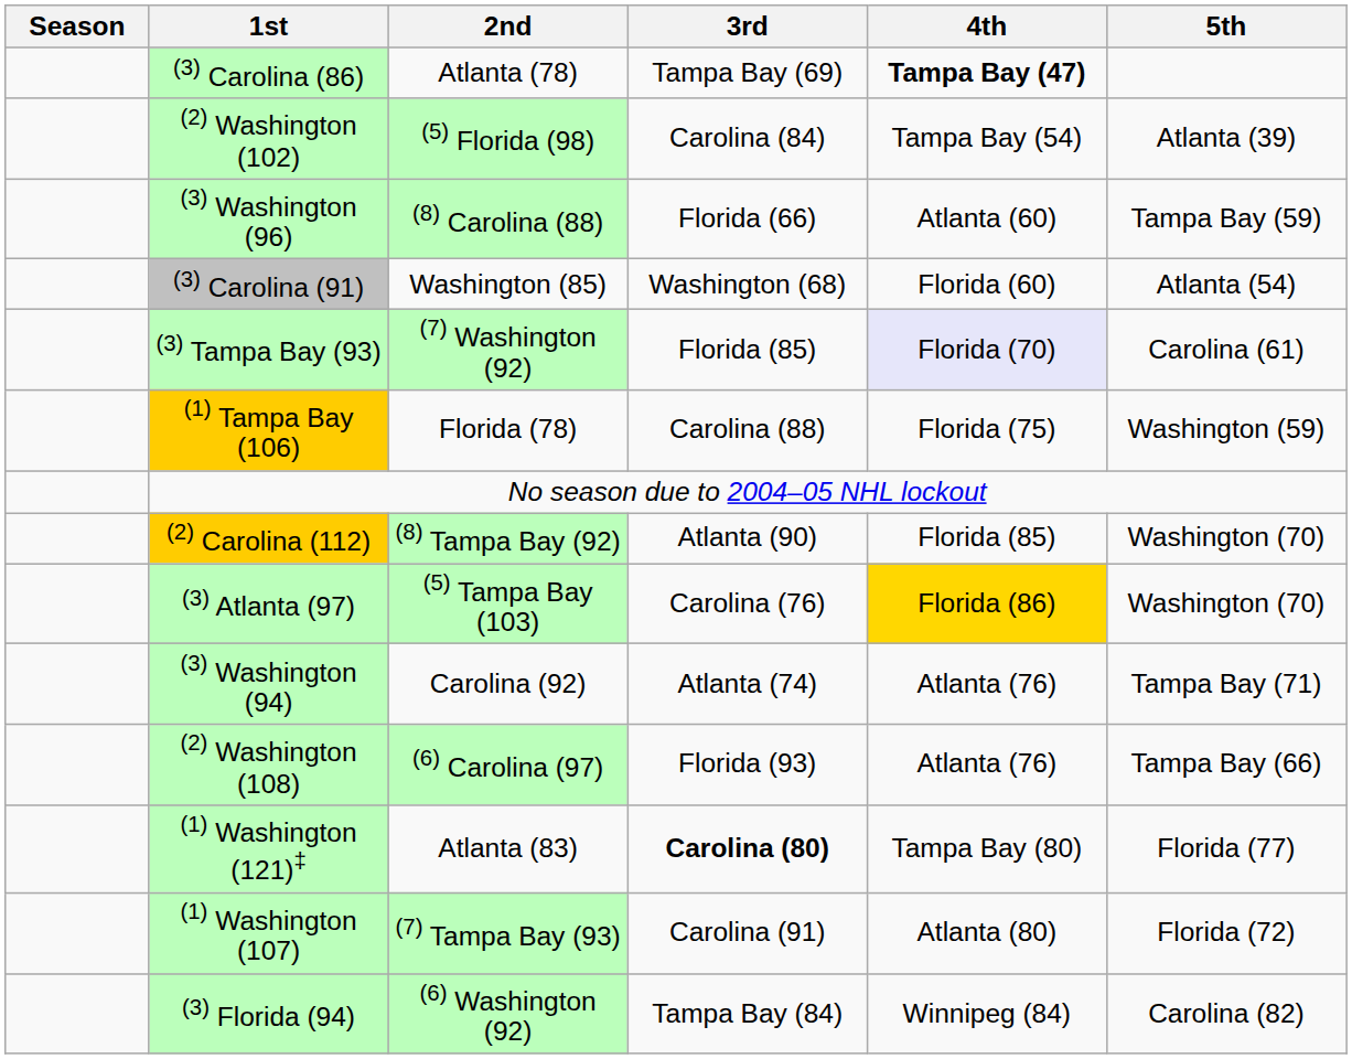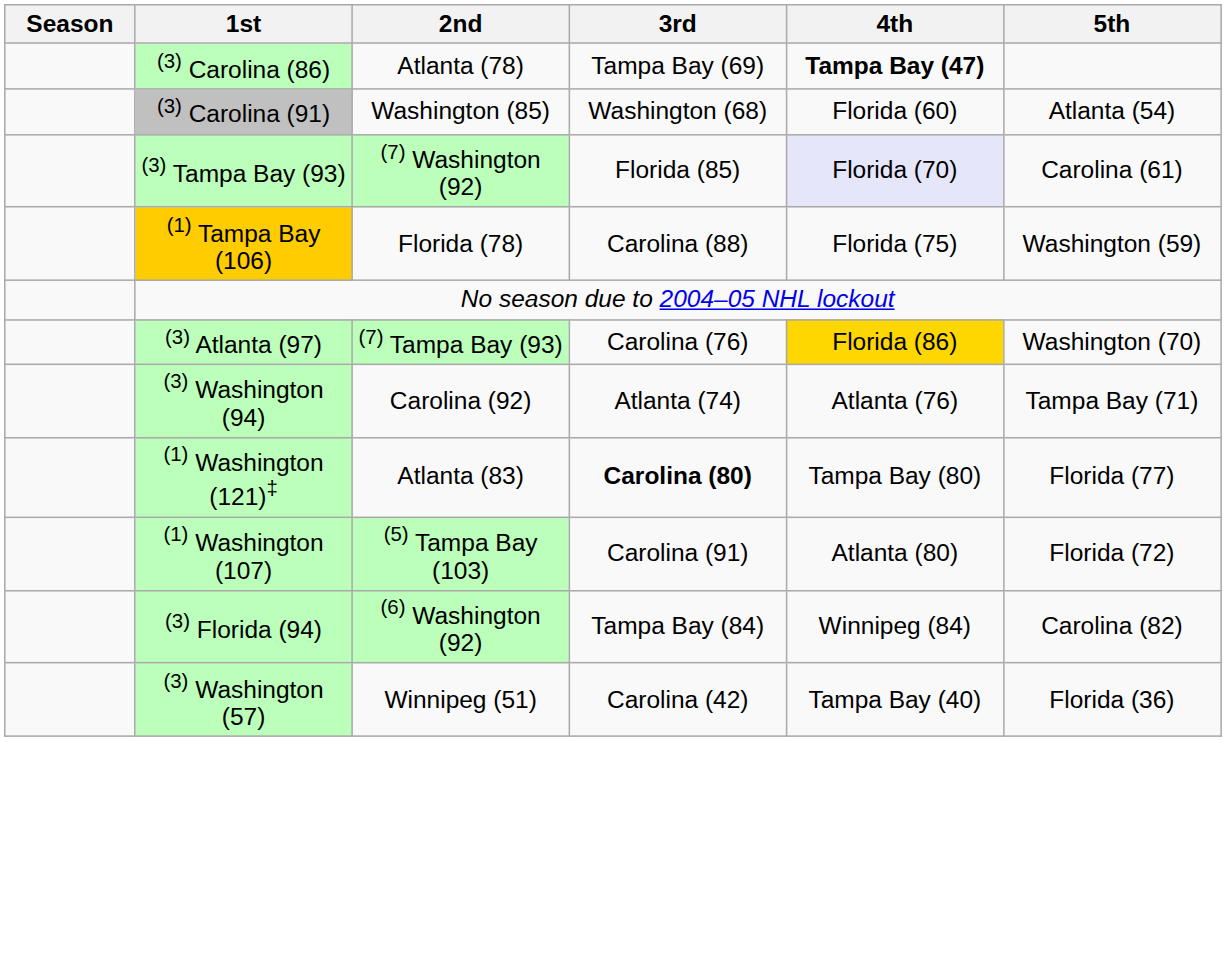- row: (2) Washington (102) | (5) Florida (98) | Carolina (84) | Tampa Bay (54) | Atlanta (39)
- row: (3) Washington (96) | (8) Carolina (88) | Florida (66) | Atlanta (60) | Tampa Bay (59)
- row: (2) Carolina (112) | (8) Tampa Bay (92) | Atlanta (90) | Florida (85) | Washington (70)
(3) Atlanta (97) | 2nd: (5) Tampa Bay (103) -> (7) Tampa Bay (93)
- row: (2) Washington (108) | (6) Carolina (97) | Florida (93) | Atlanta (76) | Tampa Bay (66)
(1) Washington (107) | 2nd: (7) Tampa Bay (93) -> (5) Tampa Bay (103)
+ row: (3) Washington (57) | Winnipeg (51) | Carolina (42) | Tampa Bay (40) | Florida (36)
